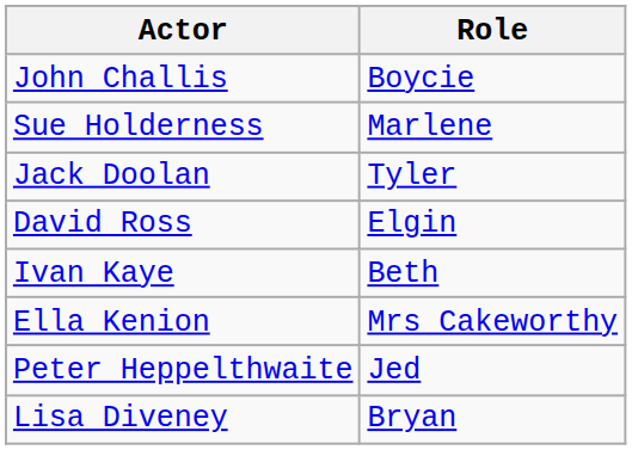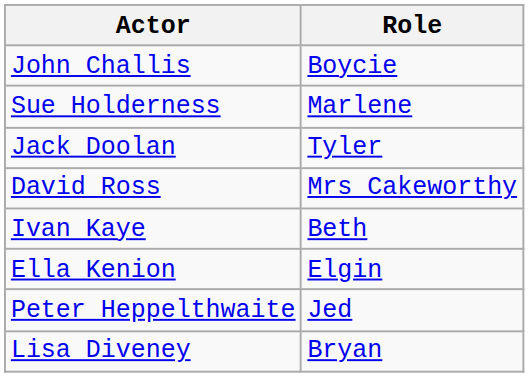David Ross | Role: Elgin -> Mrs Cakeworthy
Ella Kenion | Role: Mrs Cakeworthy -> Elgin
